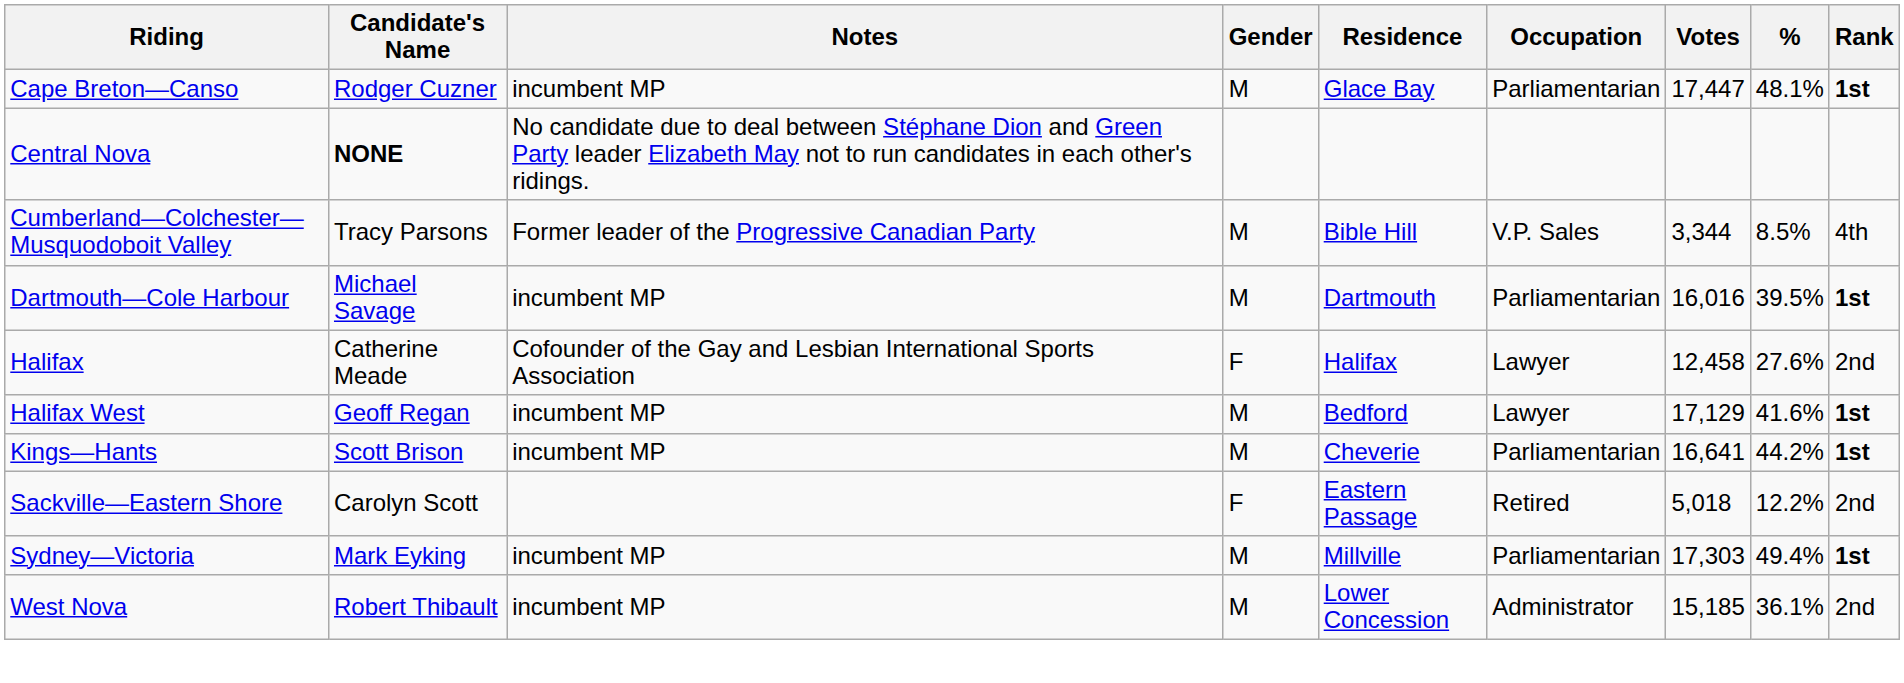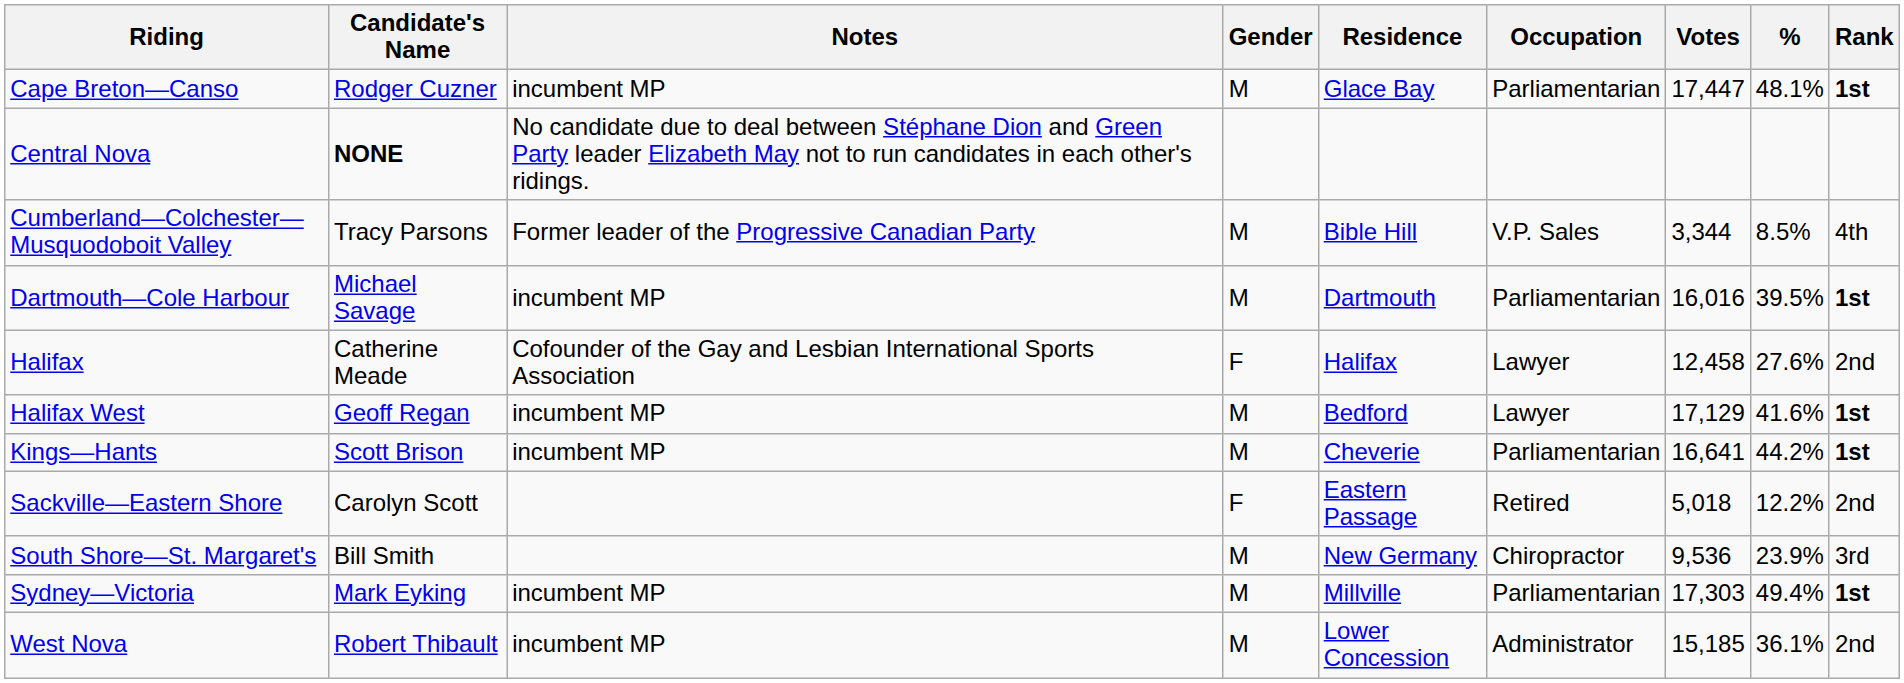+ row: South Shore—St. Margaret's | Bill Smith | M | New Germany | Chiropractor | 9,536 | 23.9% | 3rd
